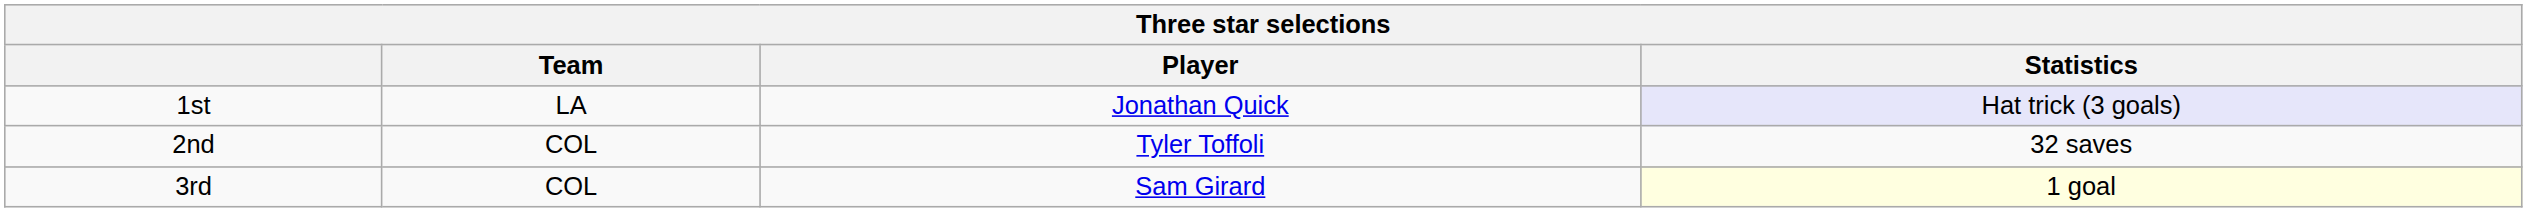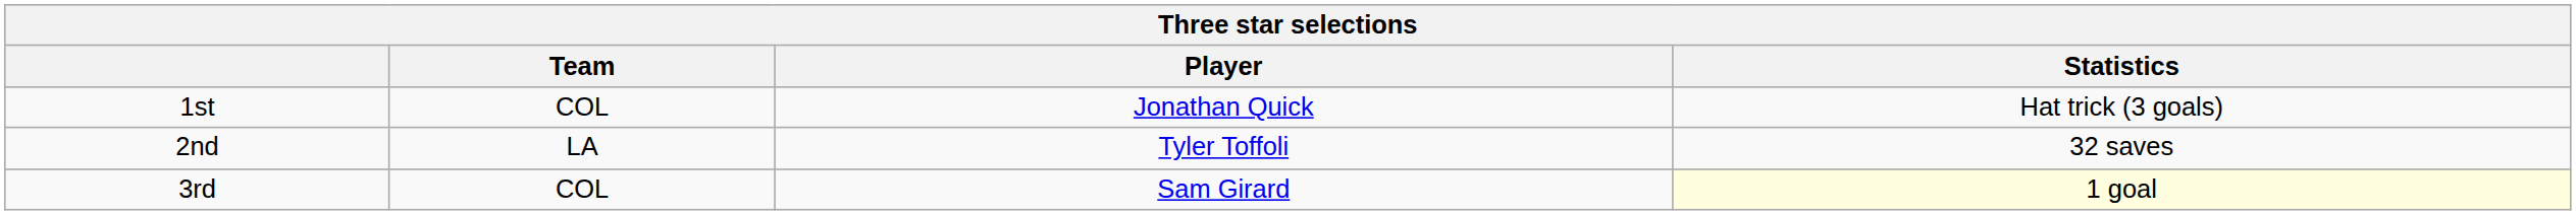1st | Team: LA -> COL
1st | Statistics: lavender background -> no background
2nd | Team: COL -> LA
